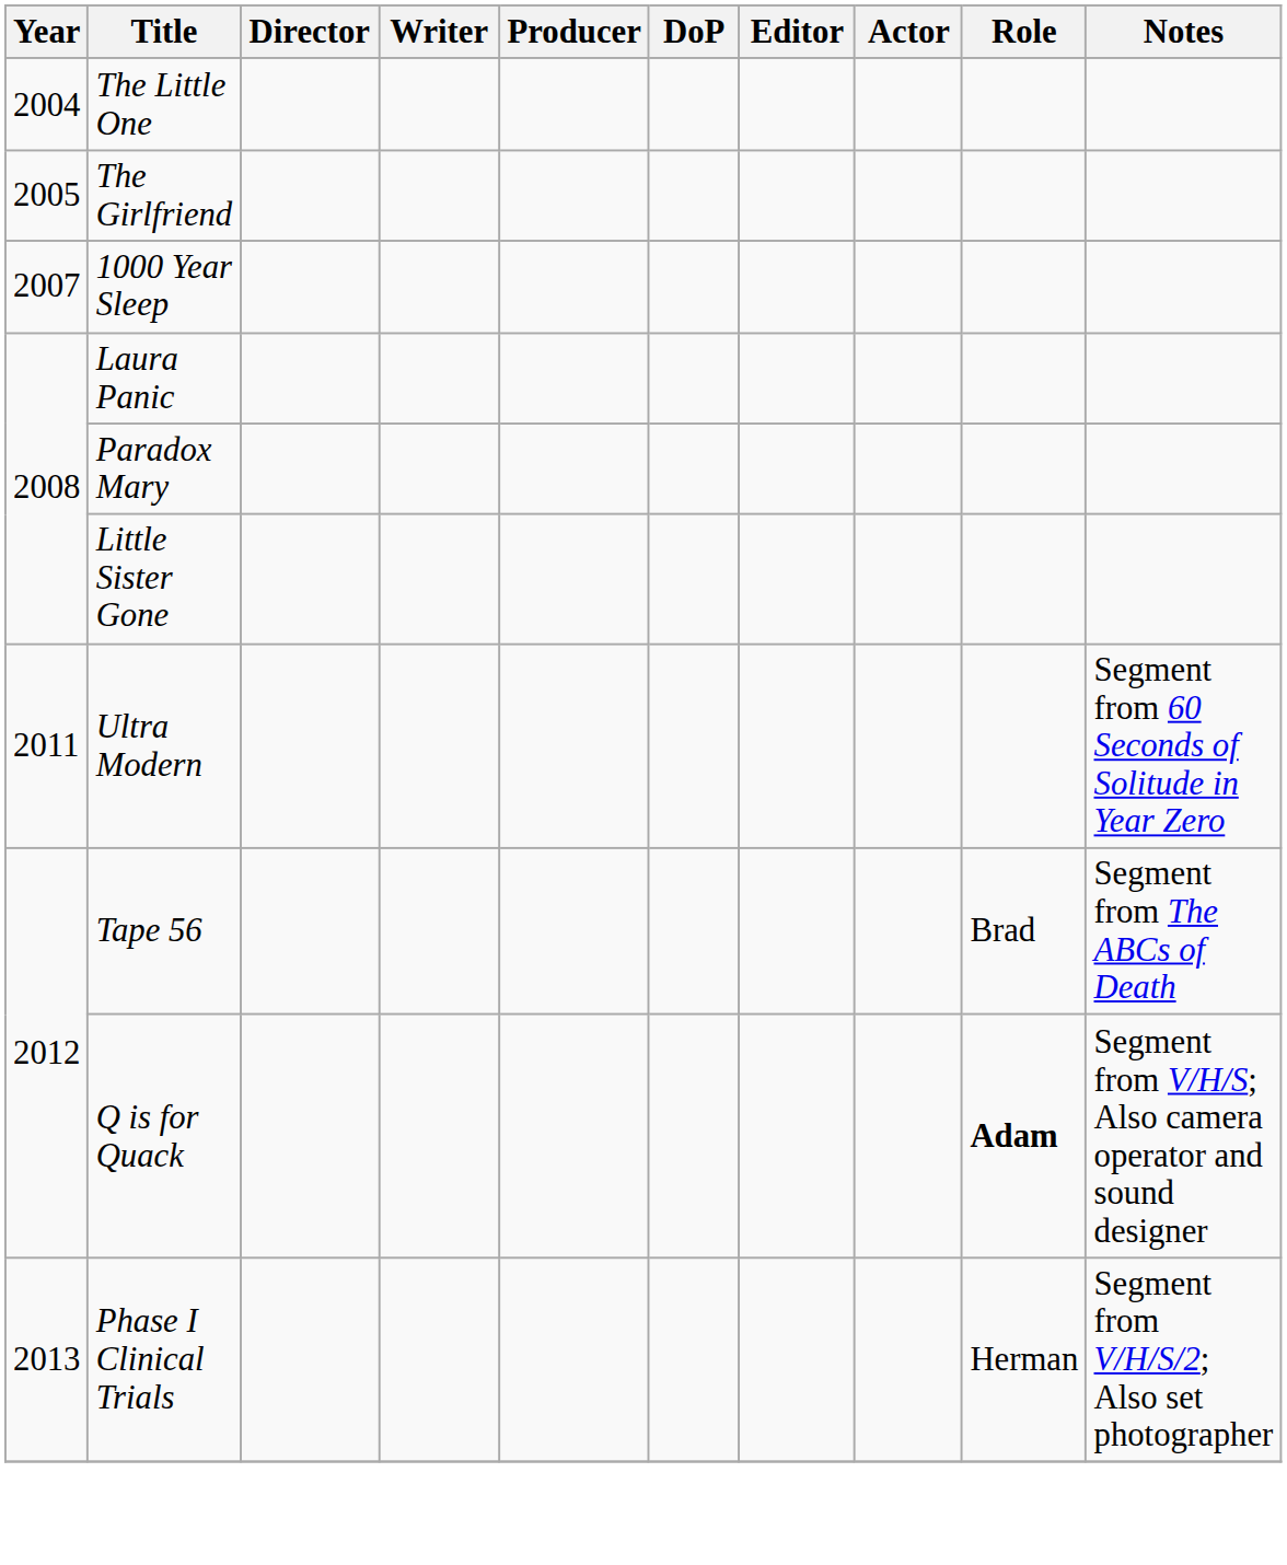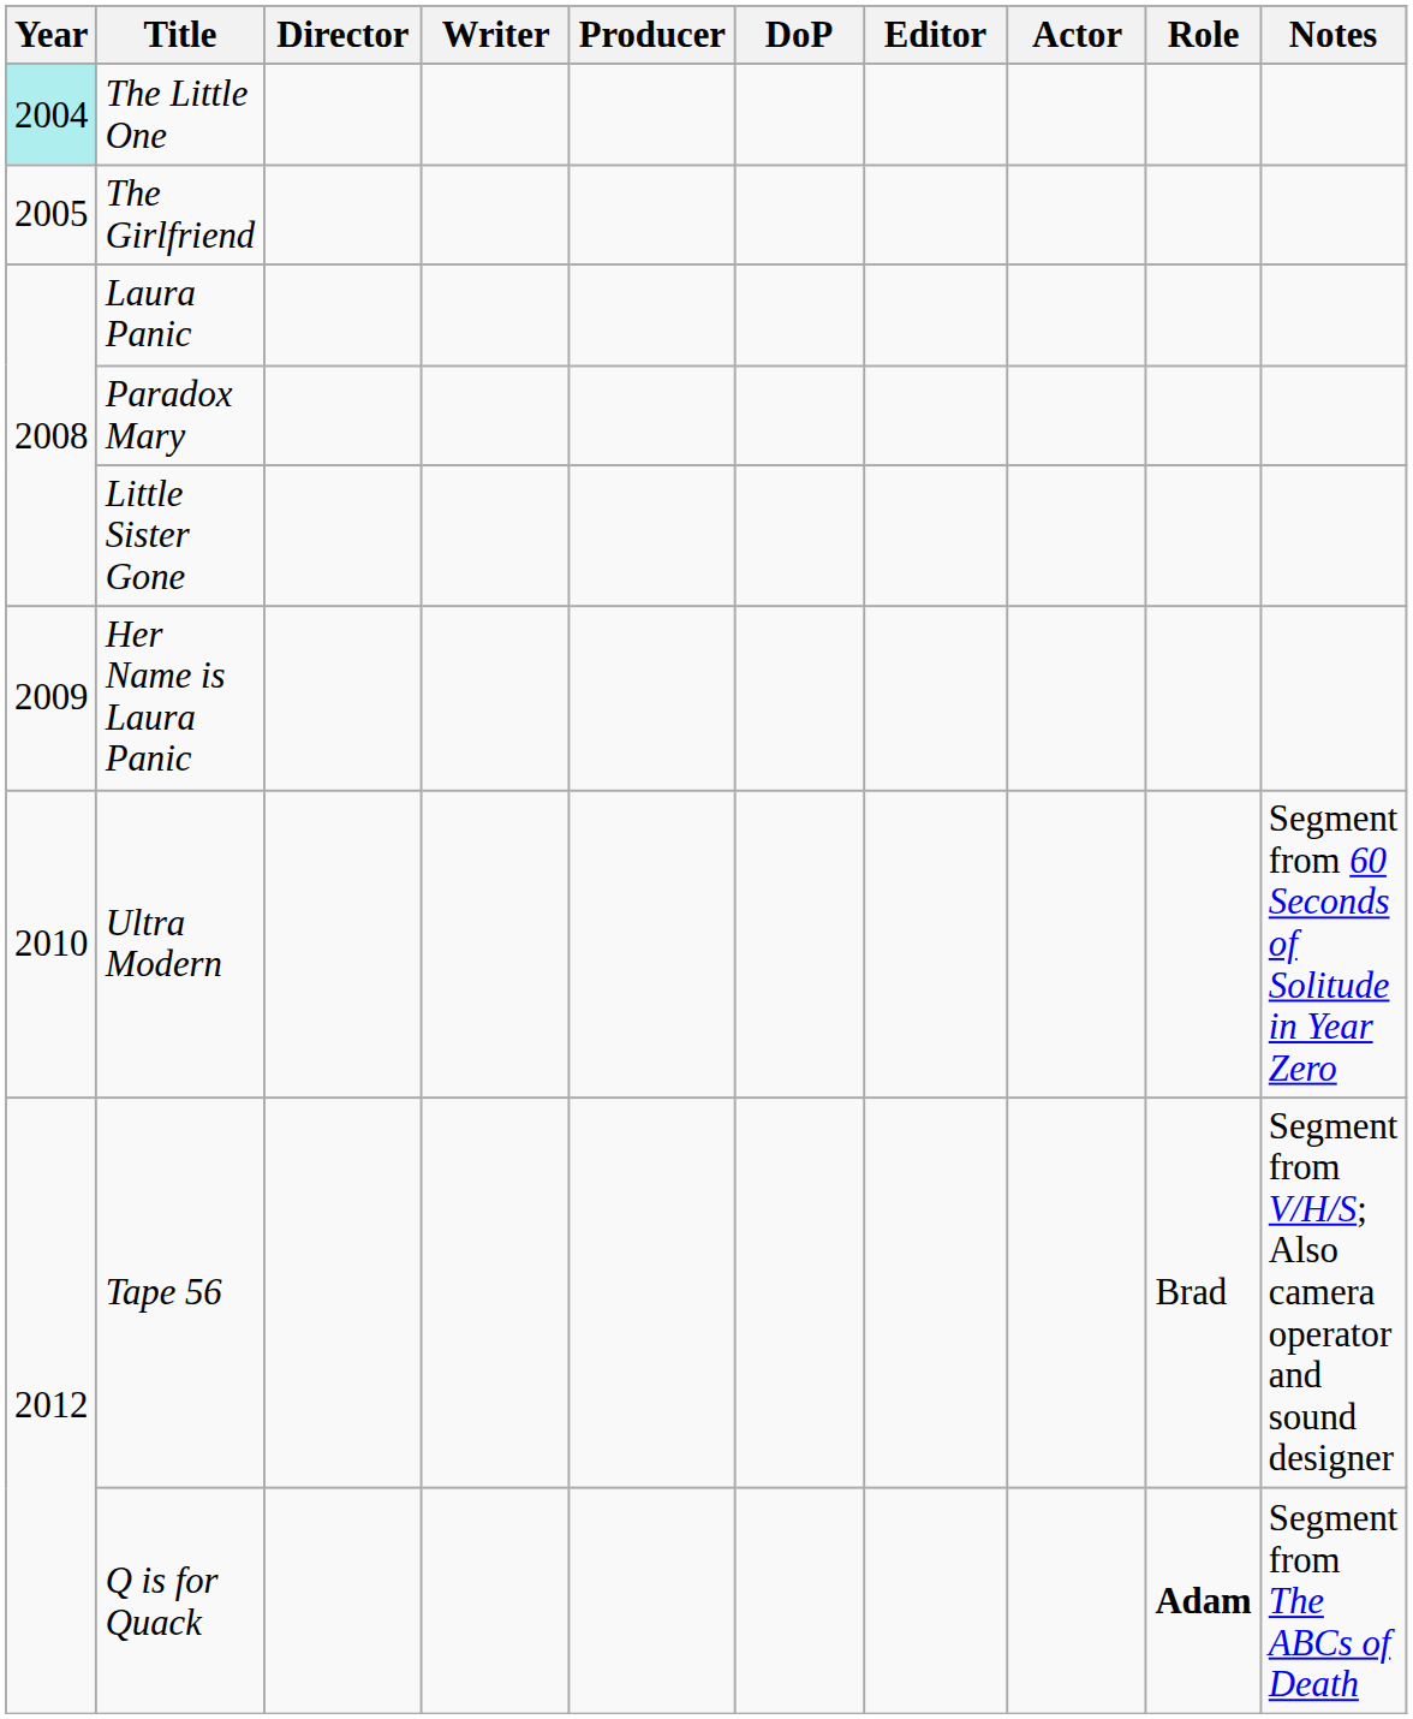The Little One | Year: no background -> paleturquoise background
- row: 2007 | 1000 Year Sleep
+ row: 2009 | Her Name is Laura Panic
Ultra Modern | Year: 2011 -> 2010
Tape 56 | Notes: Segment from The ABCs of Death -> Segment from V/H/S; Also camera operator and sound designer
Q is for Quack | Notes: Segment from V/H/S; Also camera operator and sound designer -> Segment from The ABCs of Death
- row: 2013 | Phase I Clinical Trials | Herman | Segment from V/H/S/2; Also set photographer
